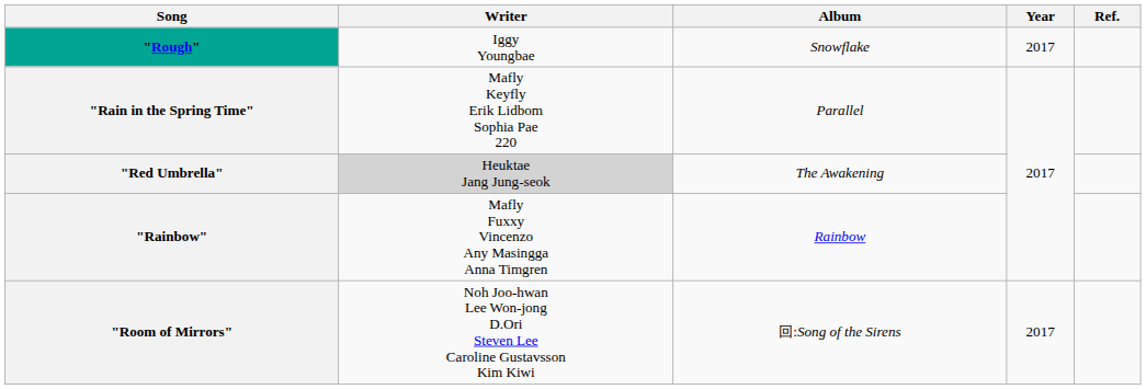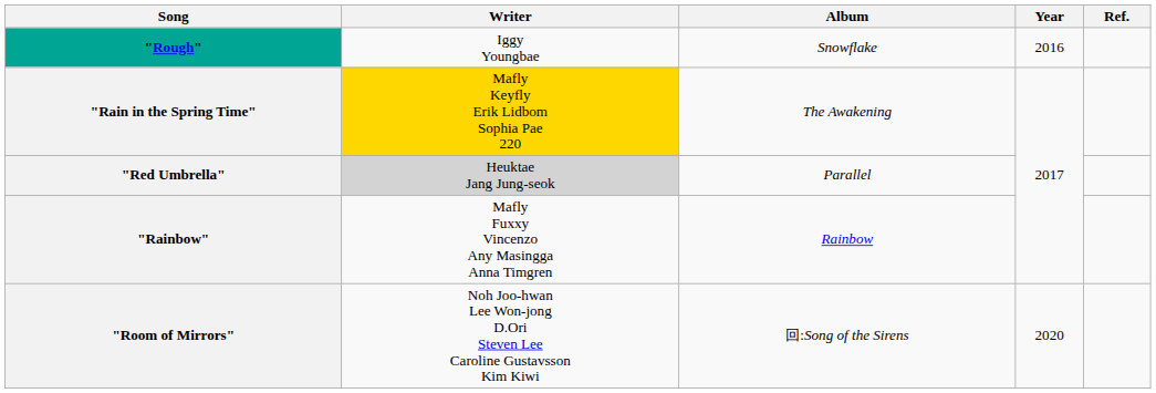"Rough" | Year: 2017 -> 2016
"Rain in the Spring Time" | Writer: no background -> gold background
"Rain in the Spring Time" | Album: Parallel -> The Awakening
"Red Umbrella" | Album: The Awakening -> Parallel
"Room of Mirrors" | Year: 2017 -> 2020
